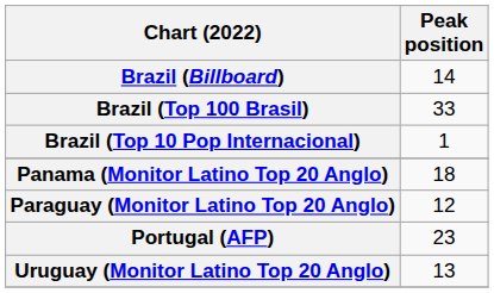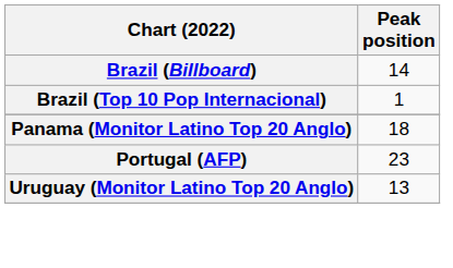- row: Brazil (Top 100 Brasil) | 33
- row: Paraguay (Monitor Latino Top 20 Anglo) | 12
